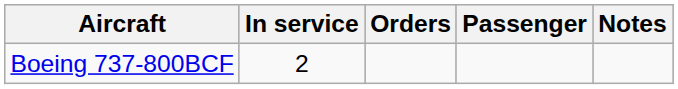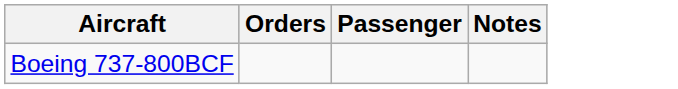- column: In service | 2
